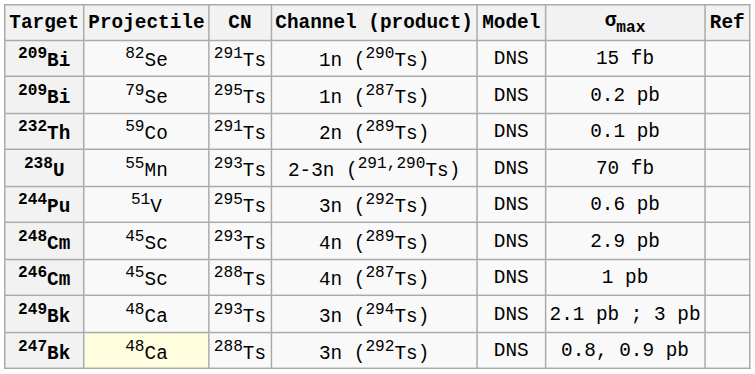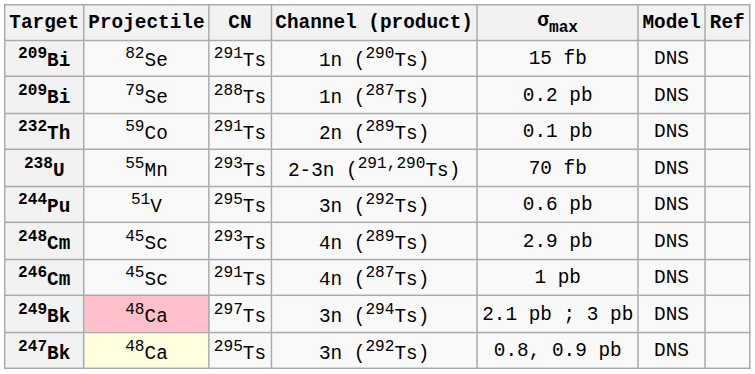columns swapped: σmax <-> Model
209Bi / 1n (287Ts) | CN: 295Ts -> 288Ts
246Cm | CN: 288Ts -> 291Ts
249Bk | Projectile: no background -> pink background
249Bk | CN: 293Ts -> 297Ts
247Bk | CN: 288Ts -> 295Ts
